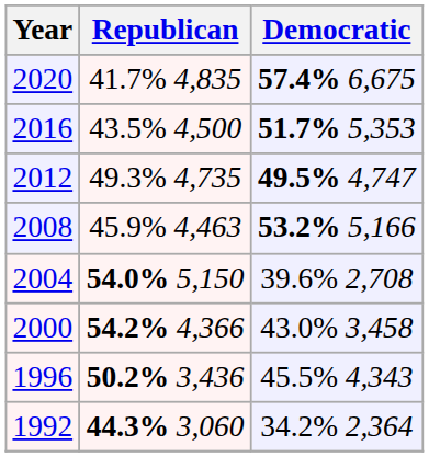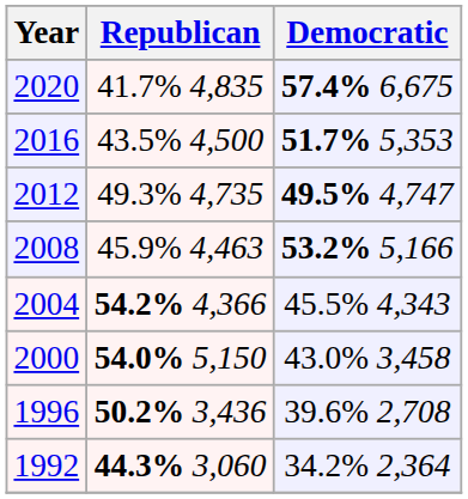2004 | Republican: 54.0% 5,150 -> 54.2% 4,366
2004 | Democratic: 39.6% 2,708 -> 45.5% 4,343
2000 | Republican: 54.2% 4,366 -> 54.0% 5,150
1996 | Democratic: 45.5% 4,343 -> 39.6% 2,708
